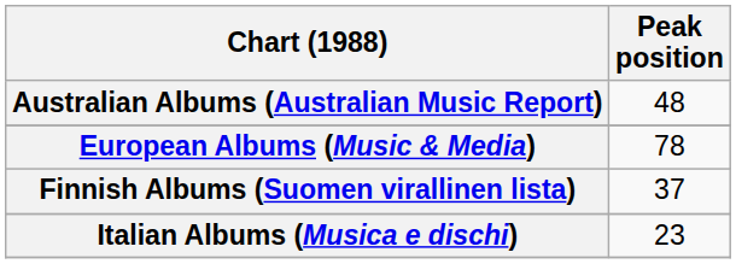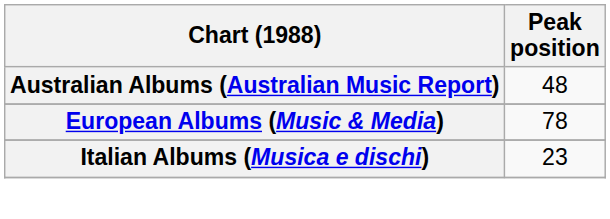- row: Finnish Albums (Suomen virallinen lista) | 37
